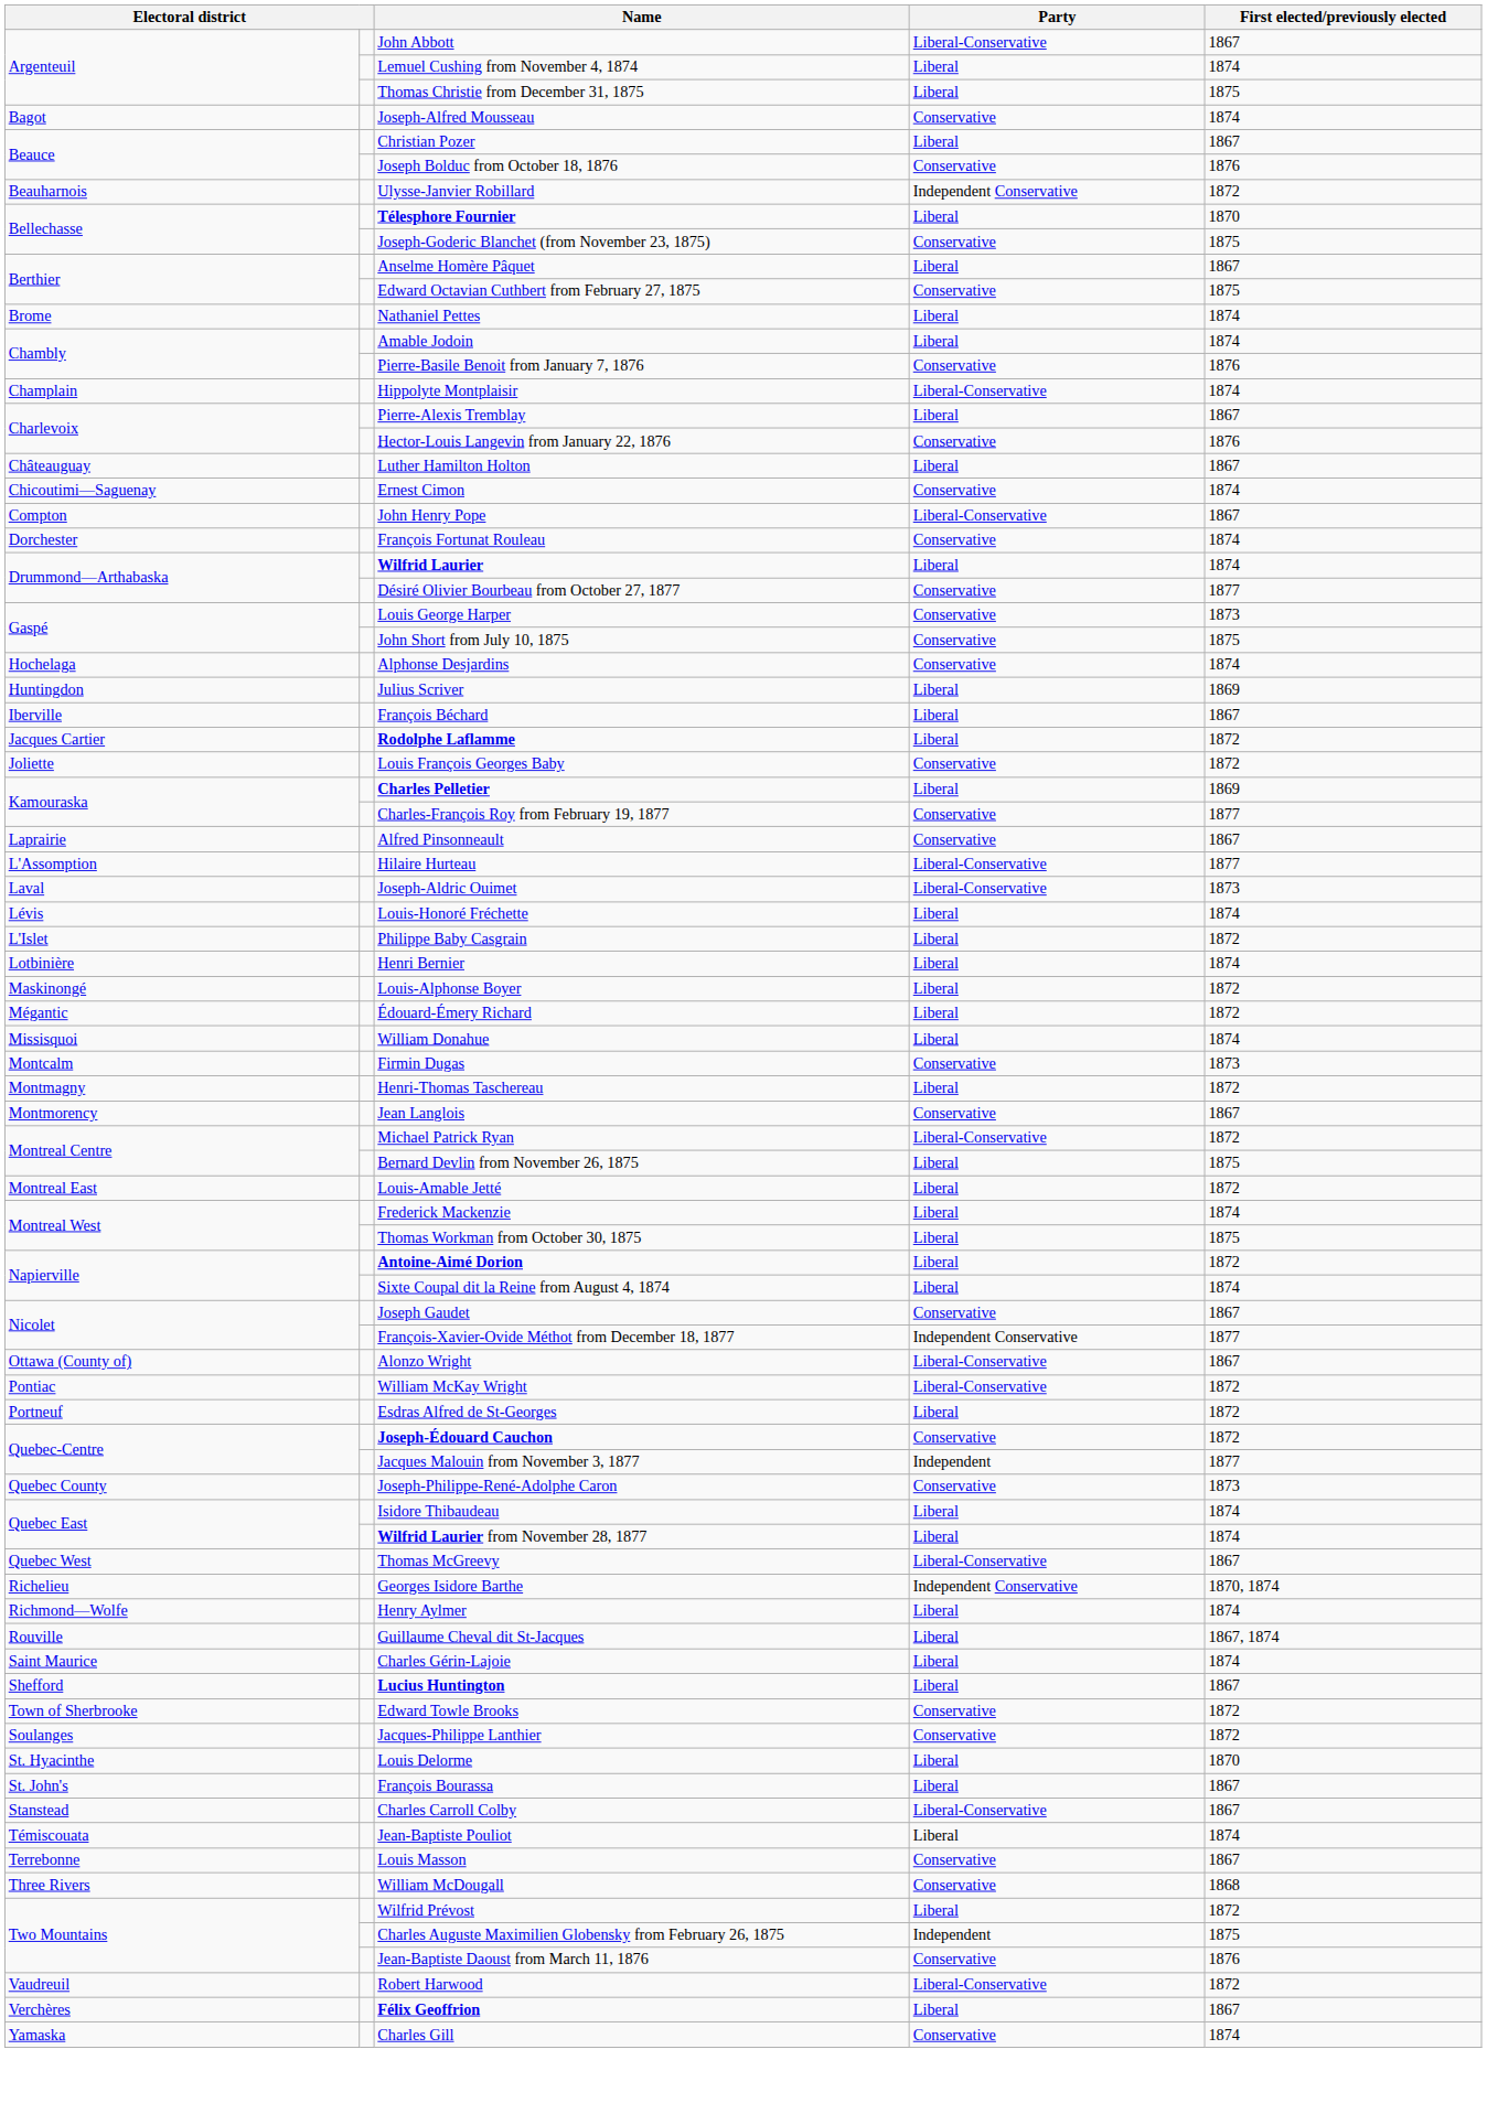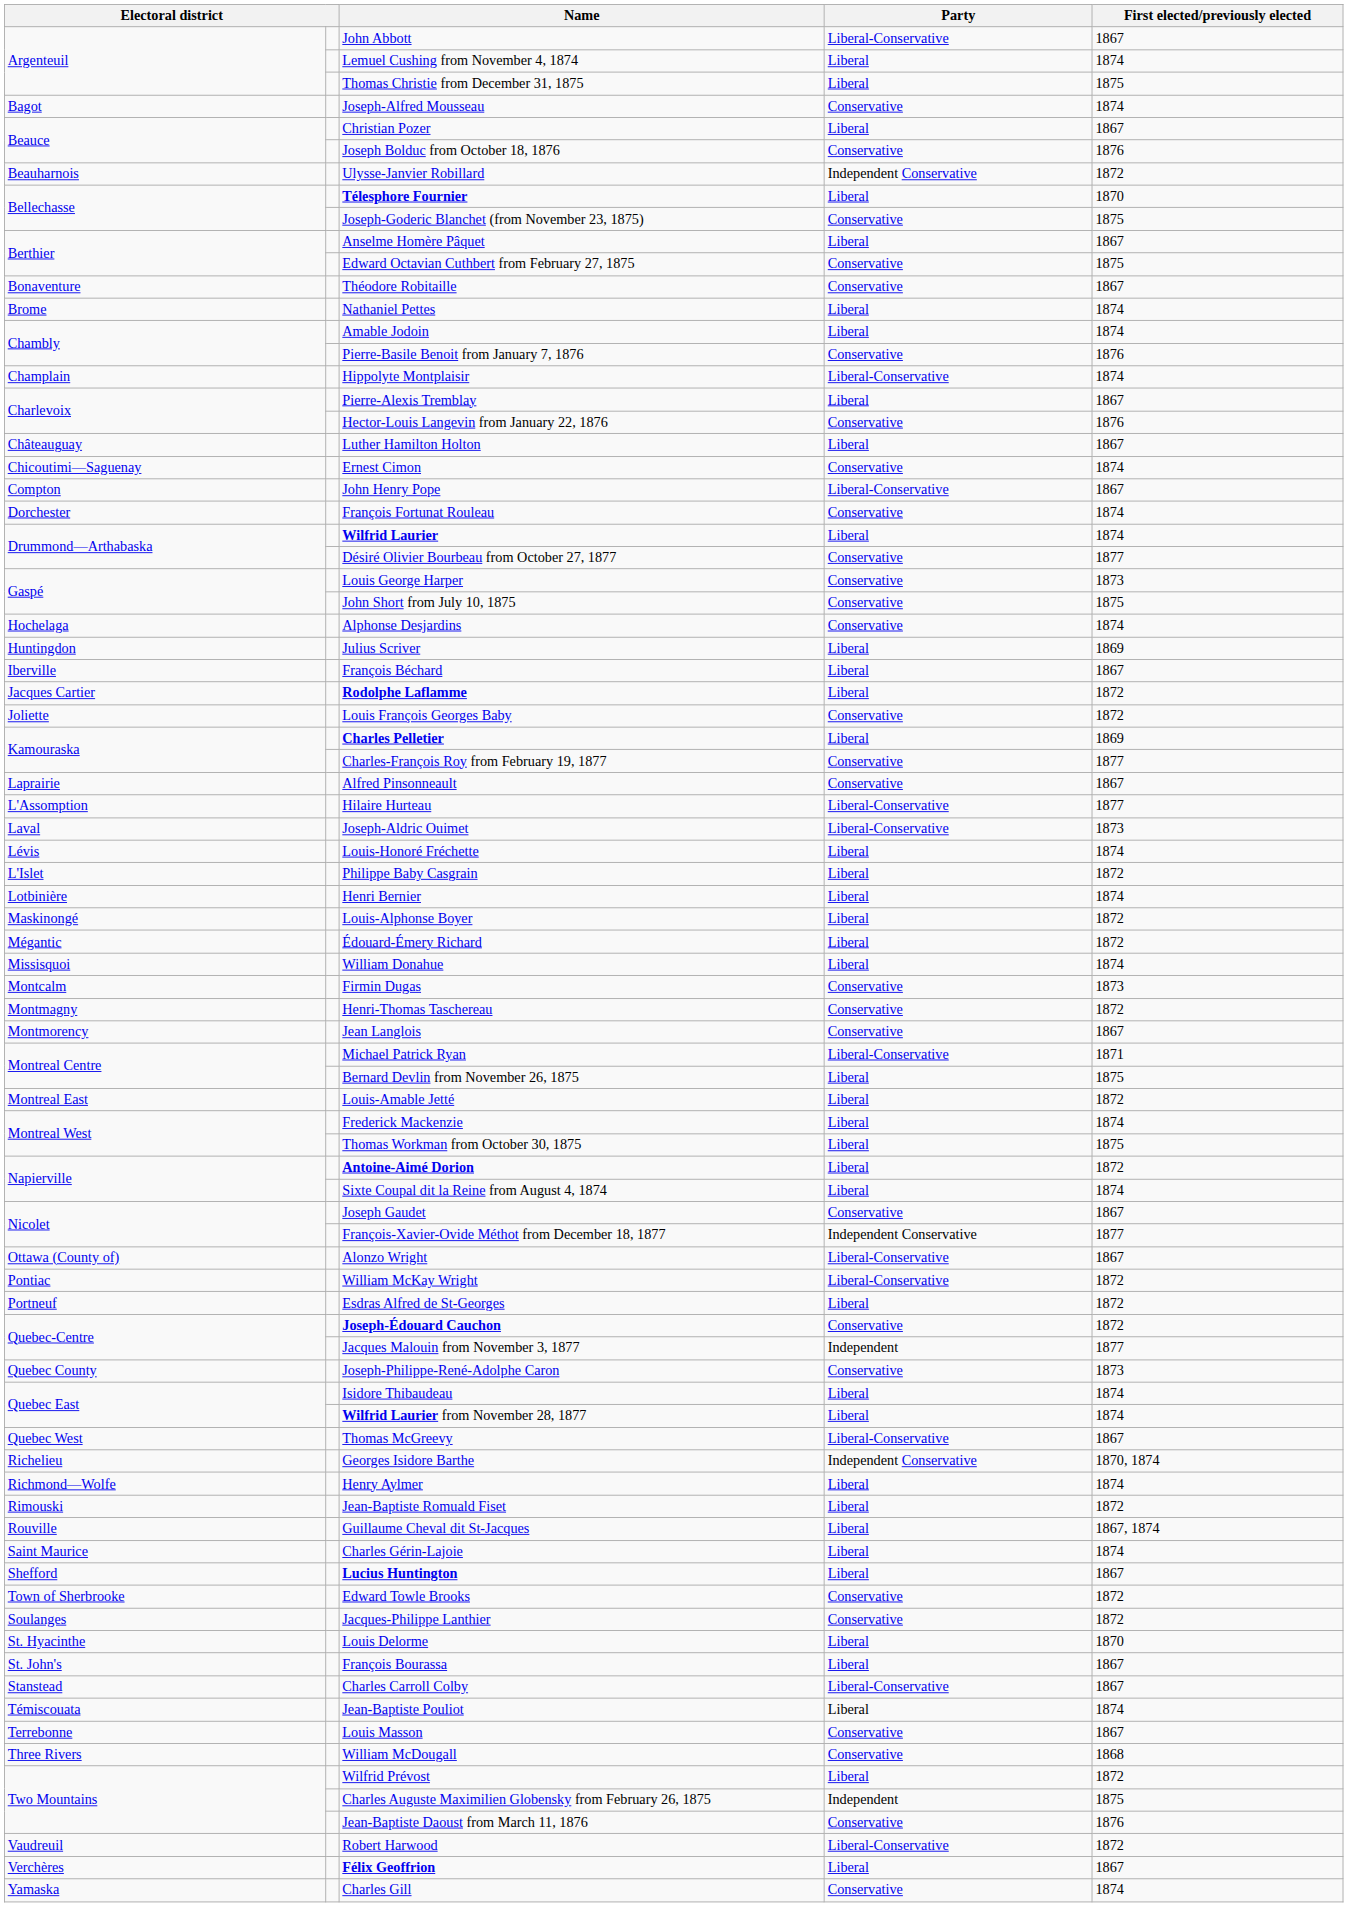+ row: Bonaventure | Théodore Robitaille | Conservative | 1867
Henri-Thomas Taschereau | Party: Liberal -> Conservative
Michael Patrick Ryan | First elected/previously elected: 1872 -> 1871
+ row: Rimouski | Jean-Baptiste Romuald Fiset | Liberal | 1872
